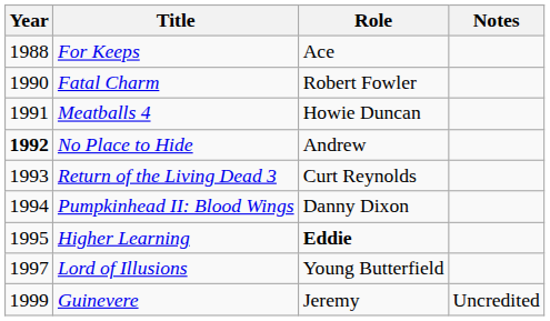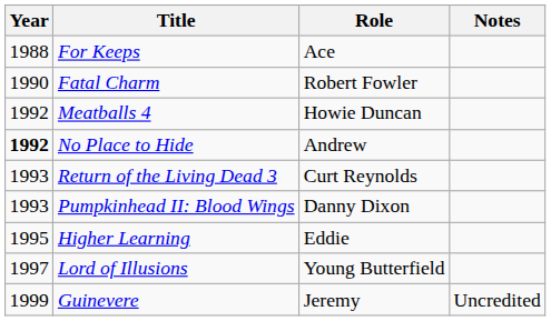Meatballs 4 | Year: 1991 -> 1992
Pumpkinhead II: Blood Wings | Year: 1994 -> 1993
Higher Learning | Role: bold -> normal
